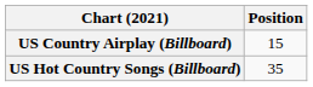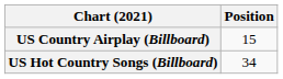US Hot Country Songs (Billboard) | Position: 35 -> 34
